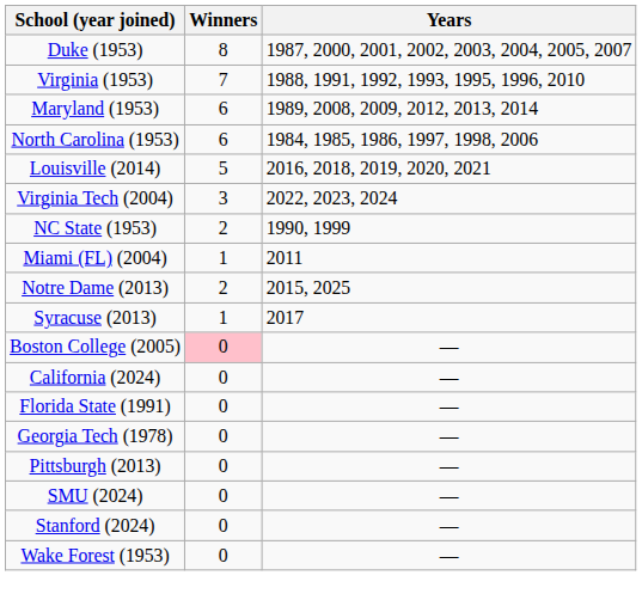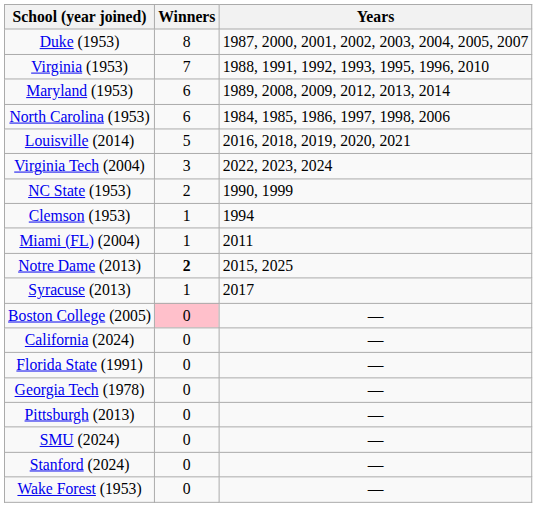+ row: Clemson (1953) | 1 | 1994
Notre Dame (2013) | Winners: normal -> bold
